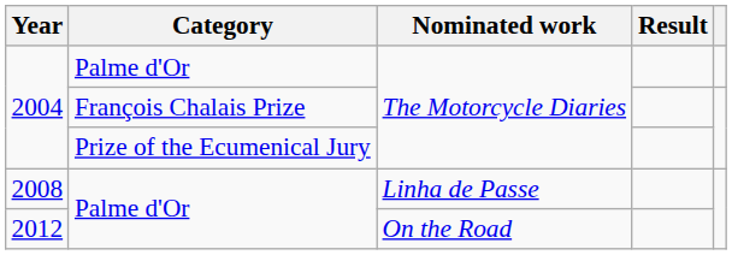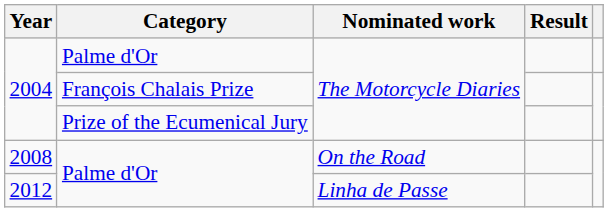2008 | Nominated work: Linha de Passe -> On the Road
2012 | Nominated work: On the Road -> Linha de Passe
